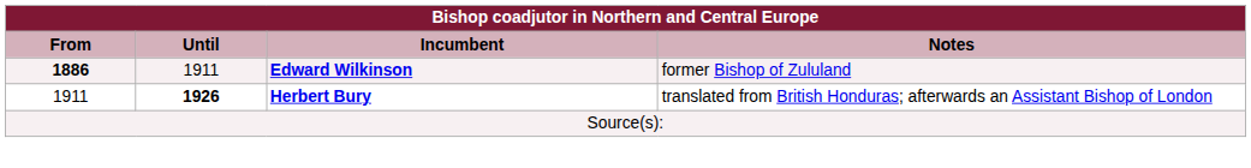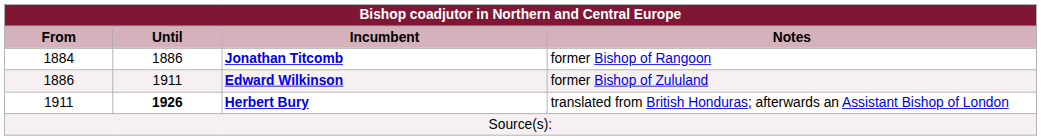+ row: 1884 | 1886 | Jonathan Titcomb | former Bishop of Rangoon
Edward Wilkinson | From: bold -> normal
